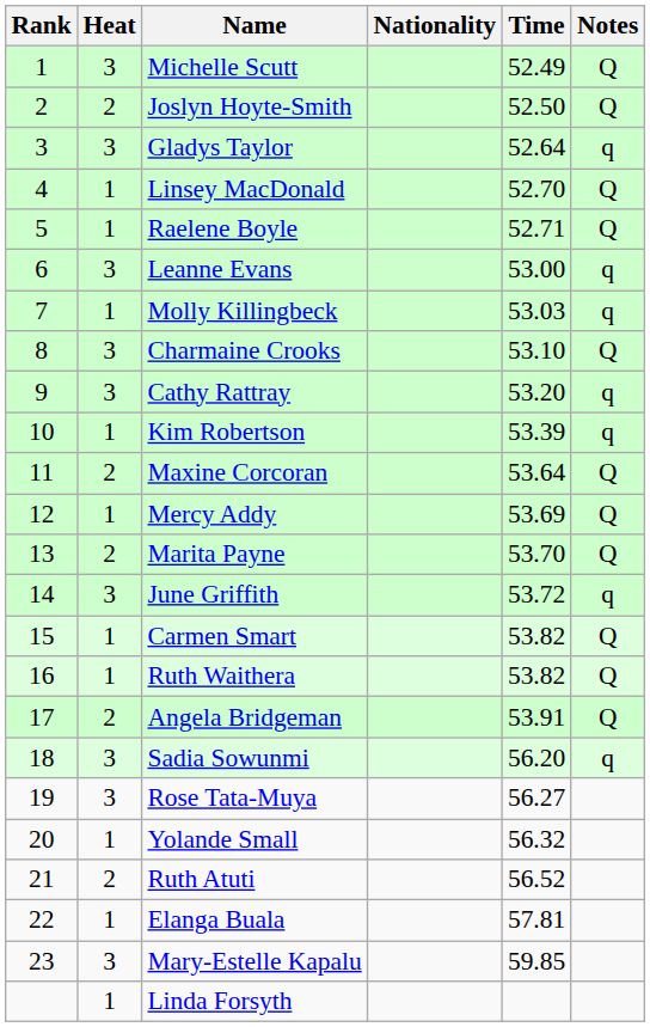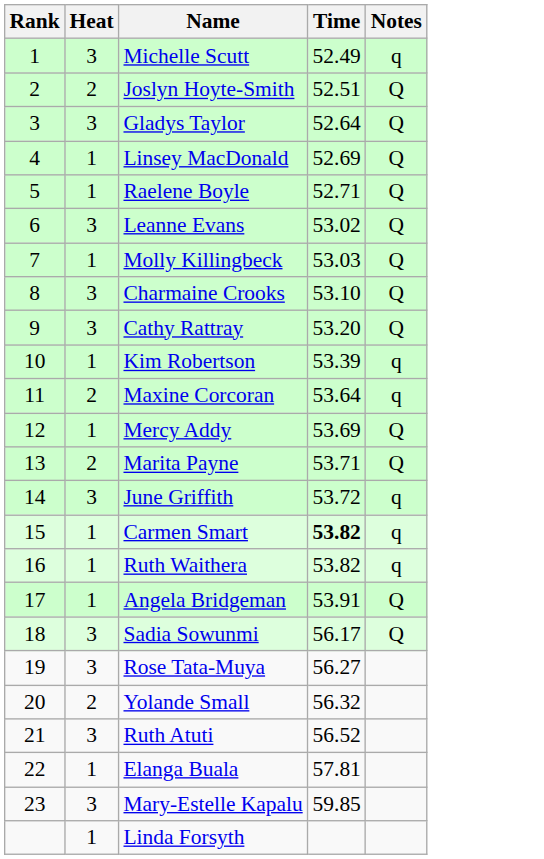- column: Nationality
Michelle Scutt | Notes: Q -> q
Joslyn Hoyte-Smith | Time: 52.50 -> 52.51
Gladys Taylor | Notes: q -> Q
Linsey MacDonald | Time: 52.70 -> 52.69
Leanne Evans | Time: 53.00 -> 53.02
Leanne Evans | Notes: q -> Q
Molly Killingbeck | Notes: q -> Q
Cathy Rattray | Notes: q -> Q
Maxine Corcoran | Notes: Q -> q
Marita Payne | Time: 53.70 -> 53.71
Carmen Smart | Time: normal -> bold
Carmen Smart | Notes: Q -> q
Ruth Waithera | Notes: Q -> q
Angela Bridgeman | Heat: 2 -> 1
Sadia Sowunmi | Time: 56.20 -> 56.17
Sadia Sowunmi | Notes: q -> Q
Yolande Small | Heat: 1 -> 2
Ruth Atuti | Heat: 2 -> 3
